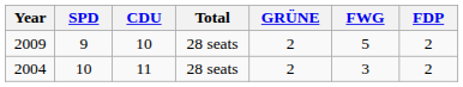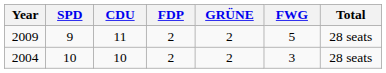columns swapped: FDP <-> Total
2009 | CDU: 10 -> 11
2004 | CDU: 11 -> 10
